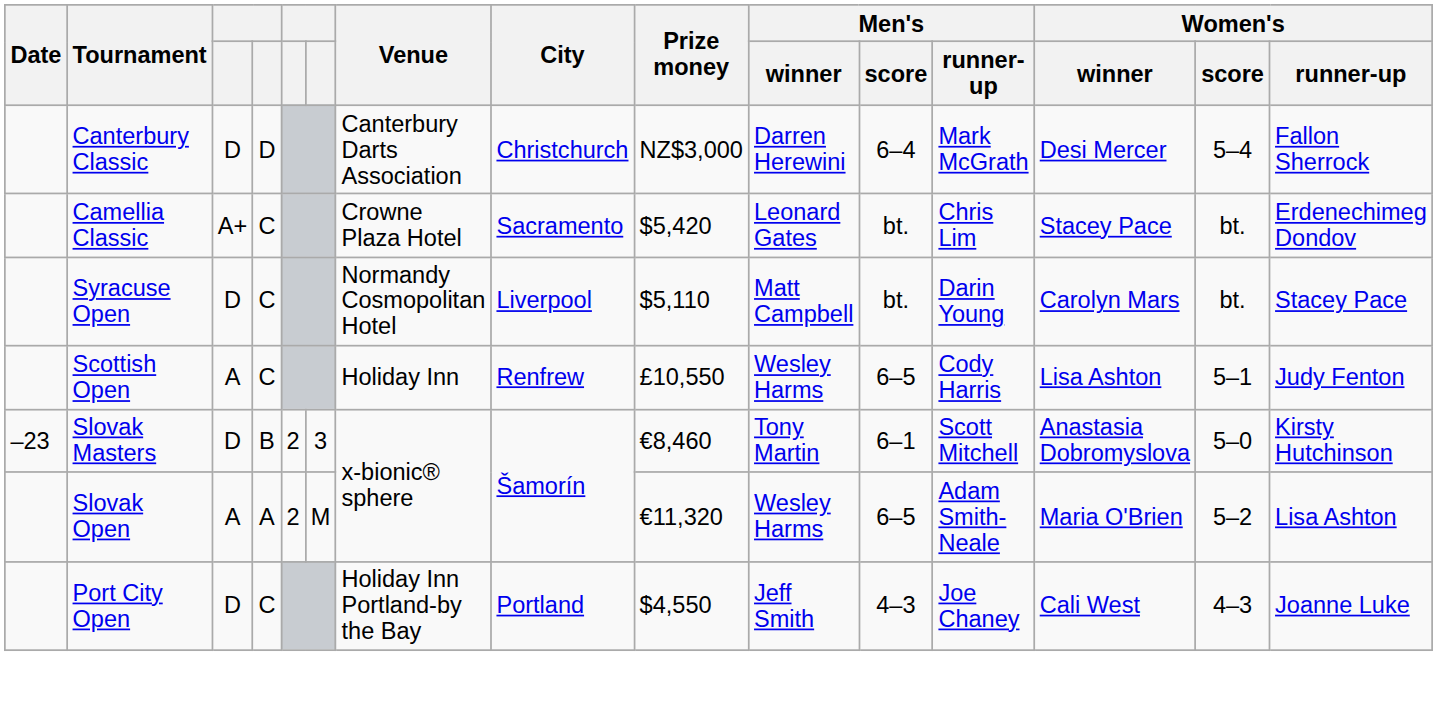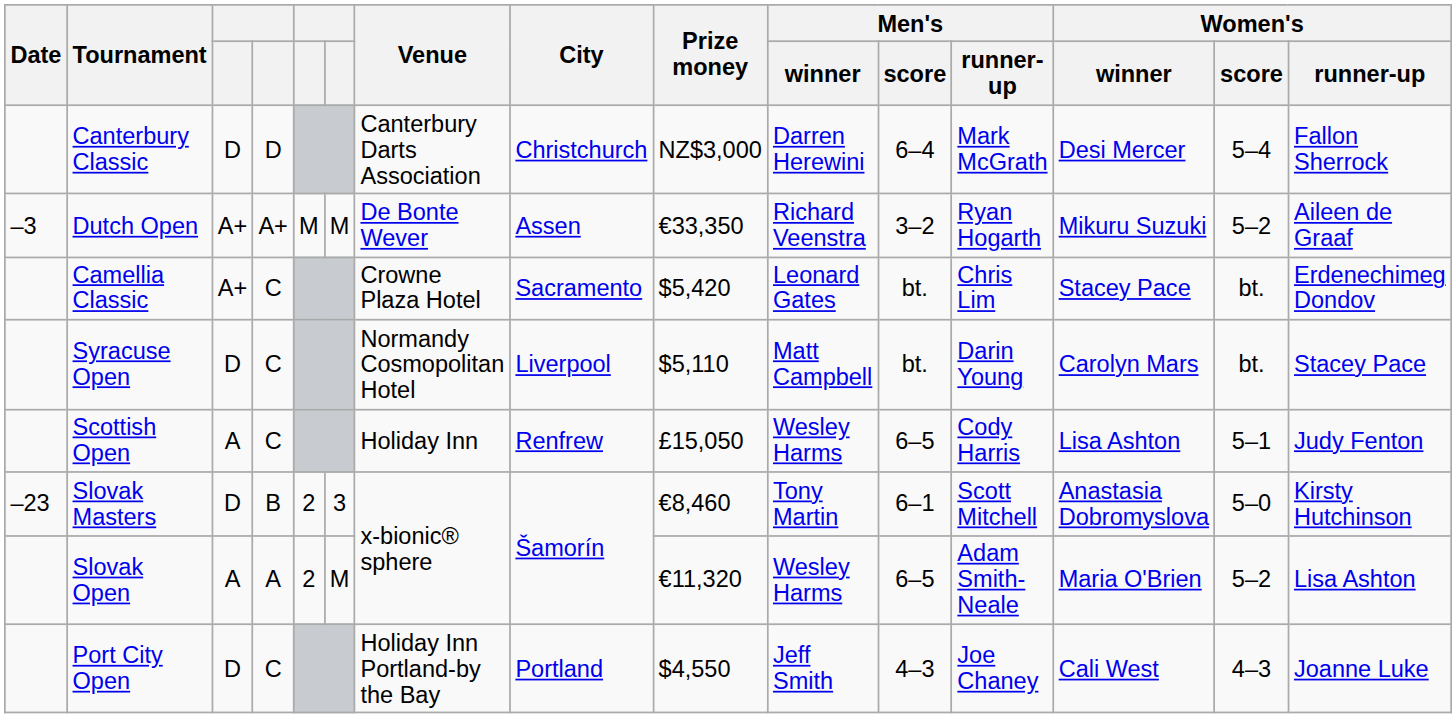+ row: –3 | Dutch Open | A+ | A+ | M | M | De Bonte Wever | Assen | €33,350 | Richard Veenstra | 3–2 | Ryan Hogarth | Mikuru Suzuki | 5–2 | Aileen de Graaf
Scottish Open | Prize money: £10,550 -> £15,050
